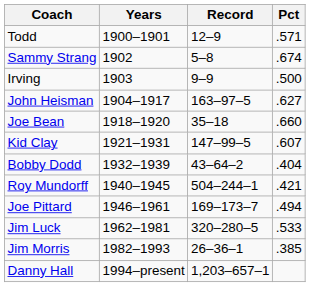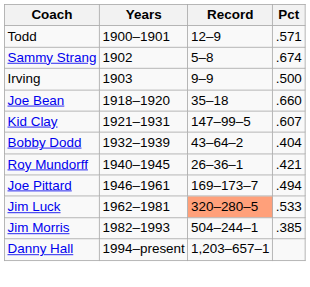- row: John Heisman | 1904–1917 | 163–97–5 | .627
Roy Mundorff | Record: 504–244–1 -> 26–36–1
Jim Luck | Record: no background -> lightsalmon background
Jim Morris | Record: 26–36–1 -> 504–244–1
